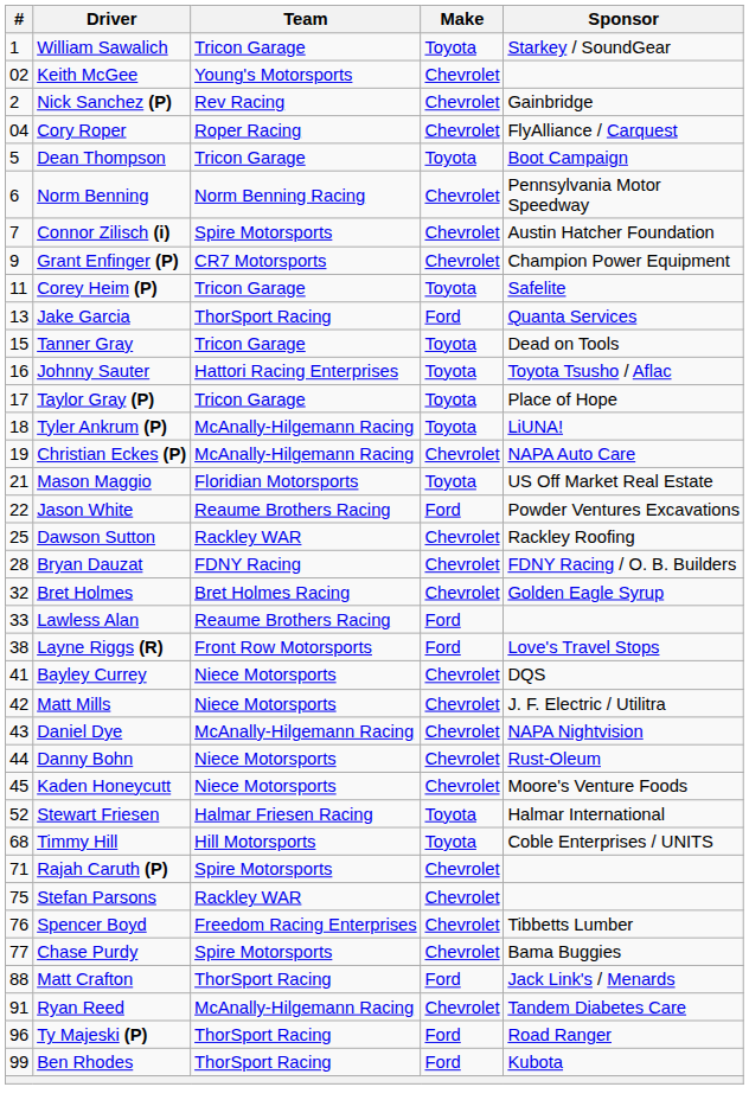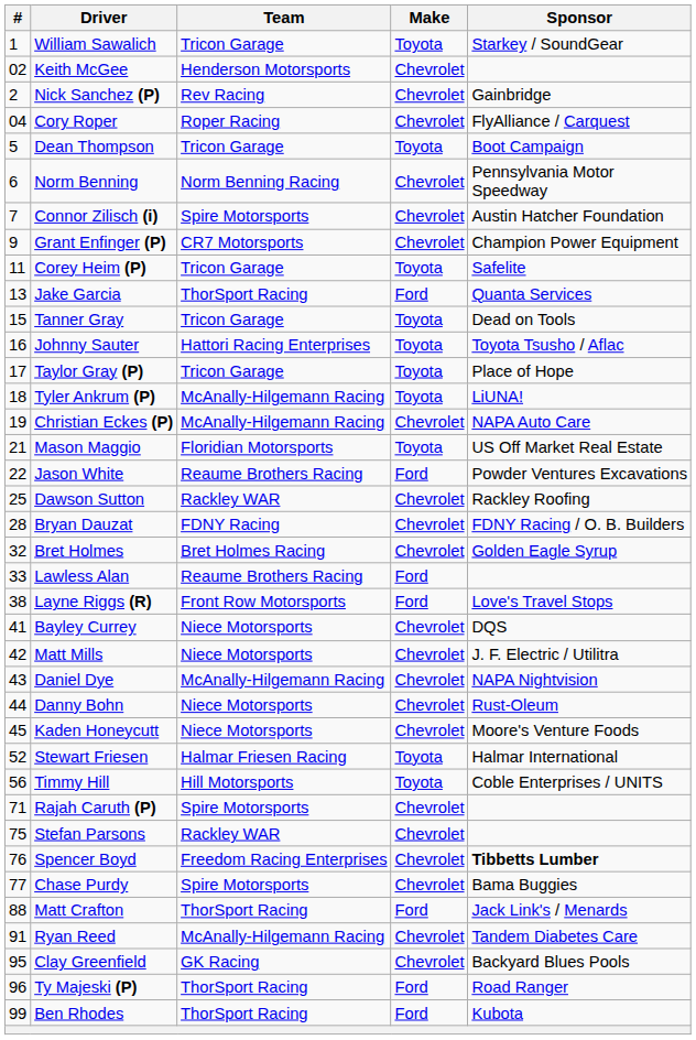Keith McGee | Team: Young's Motorsports -> Henderson Motorsports
Timmy Hill | #: 68 -> 56
Spencer Boyd | Sponsor: normal -> bold
+ row: 95 | Clay Greenfield | GK Racing | Chevrolet | Backyard Blues Pools
